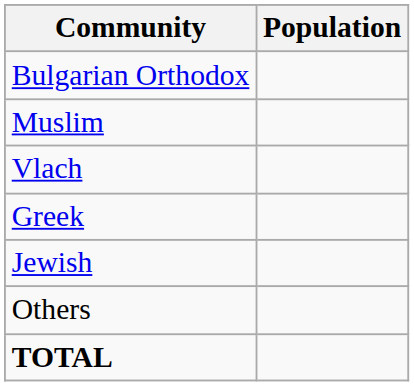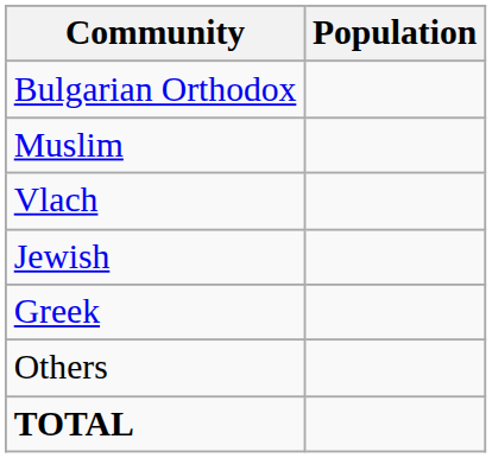rows swapped: Greek <-> Jewish
